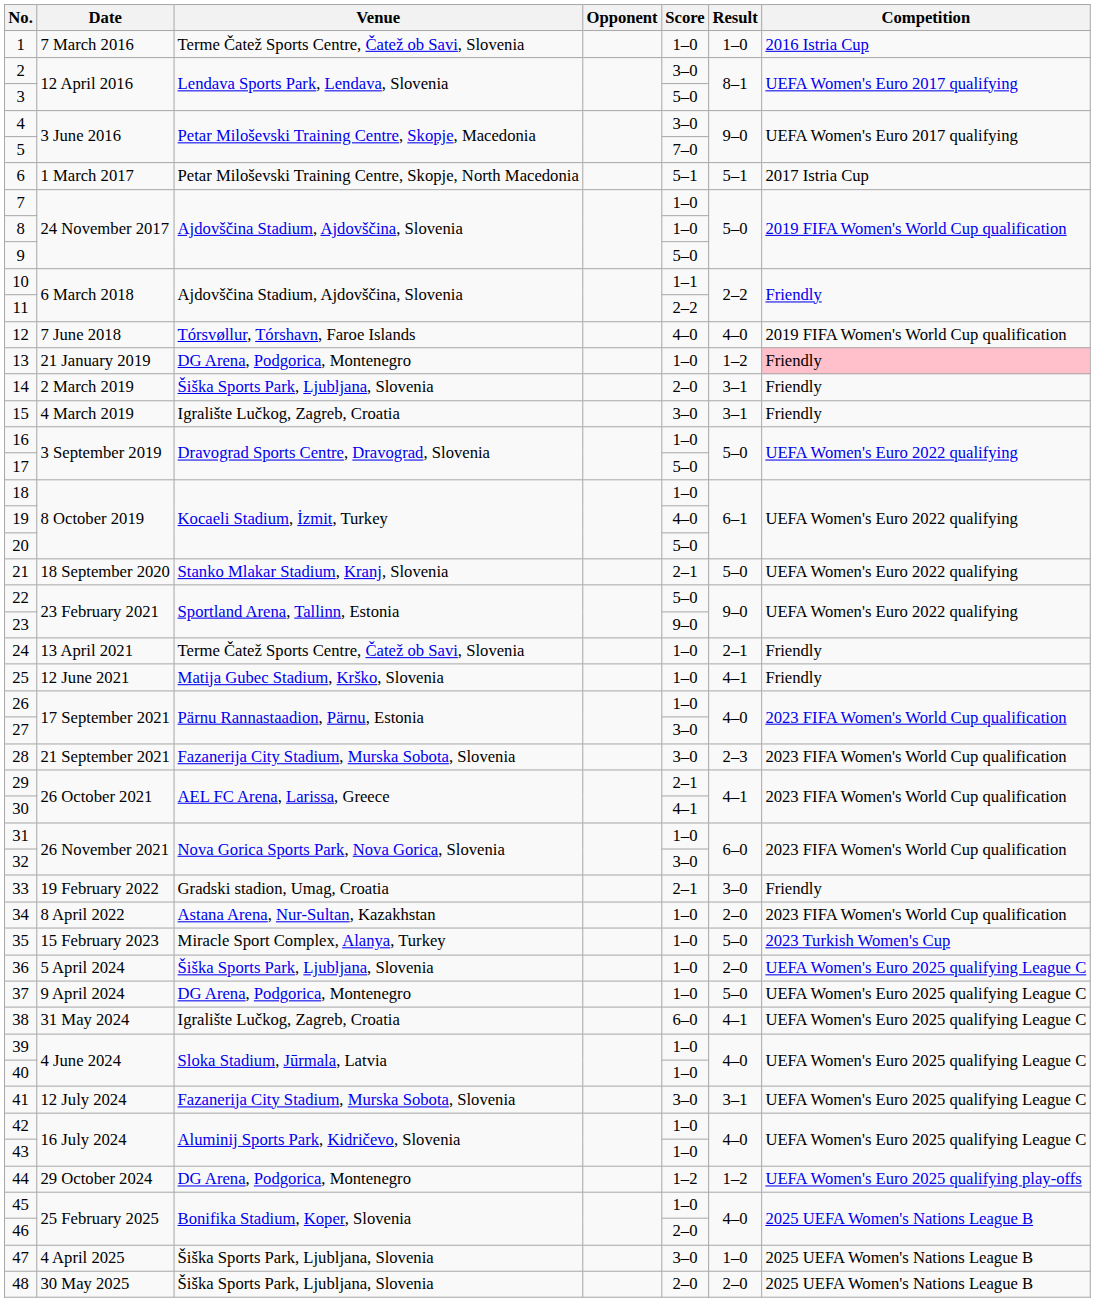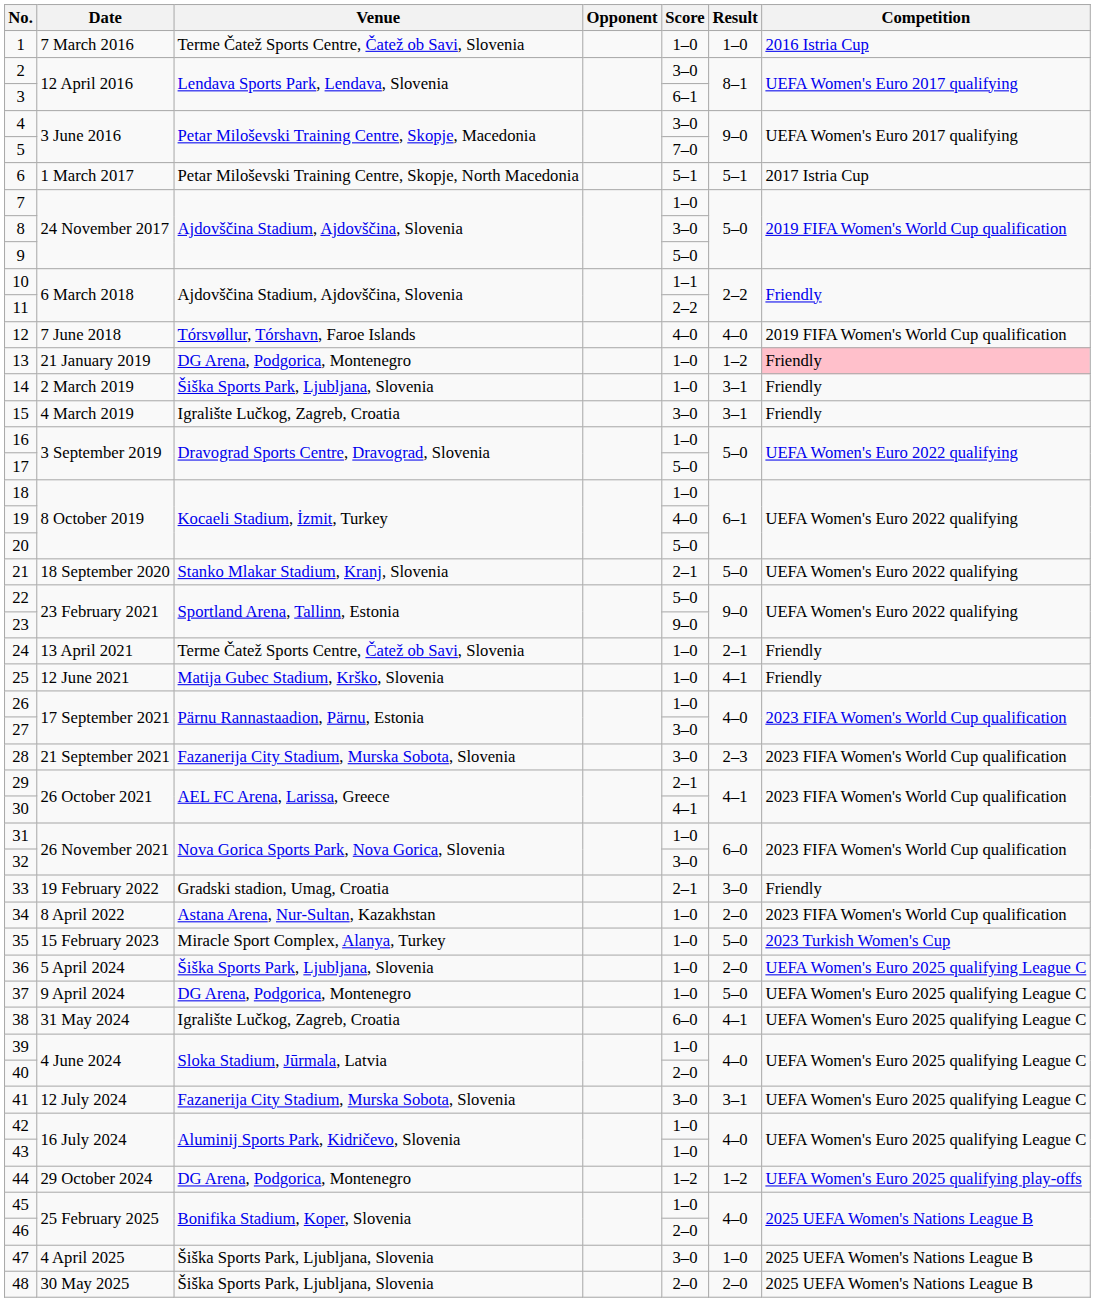3 | Score: 5–0 -> 6–1
8 | Score: 1–0 -> 3–0
14 | Score: 2–0 -> 1–0
40 | Score: 1–0 -> 2–0
